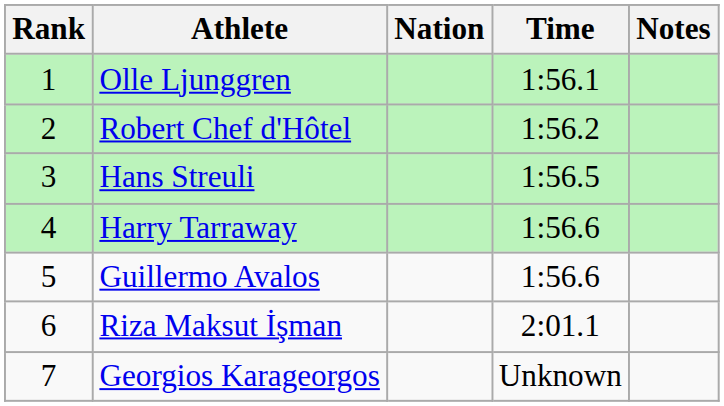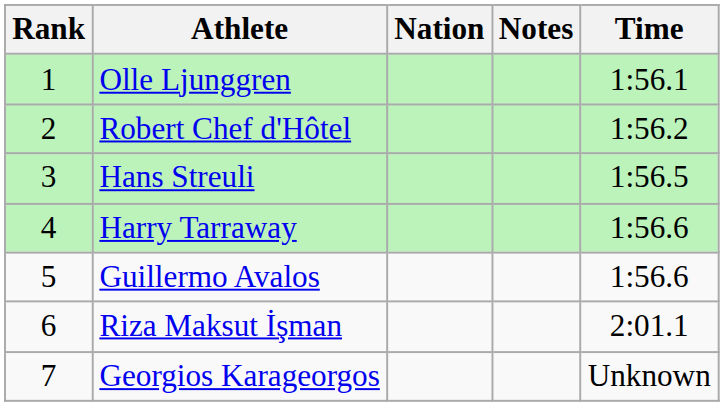columns swapped: Time <-> Notes
